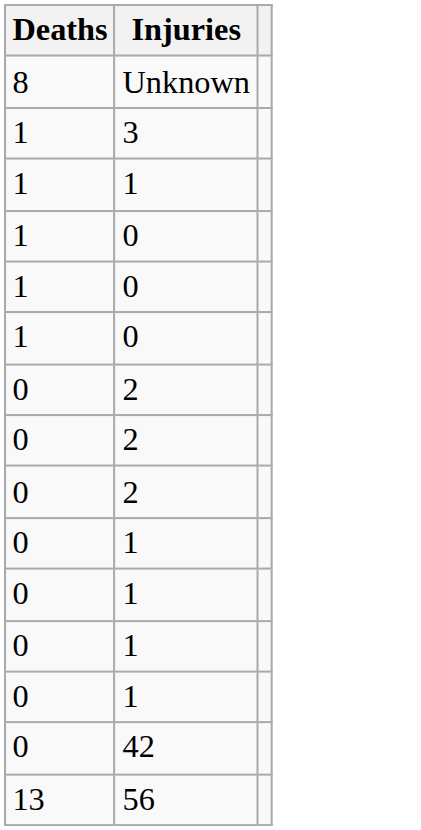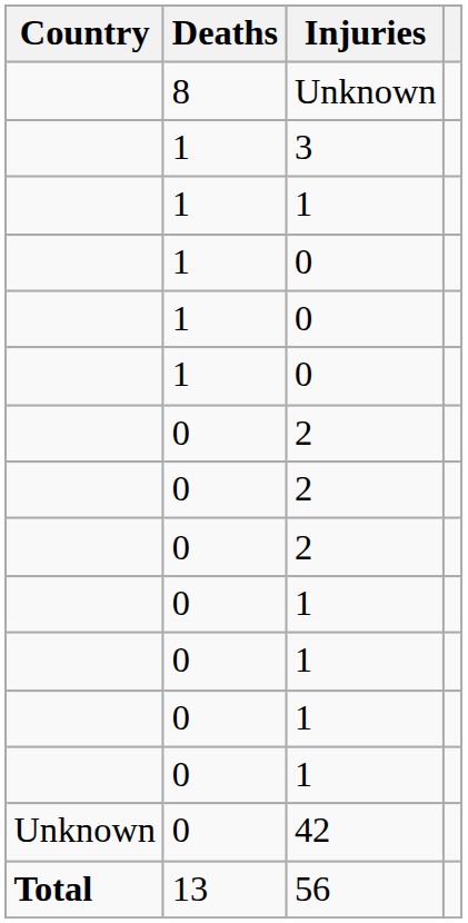+ column: Country | Unknown | Total
